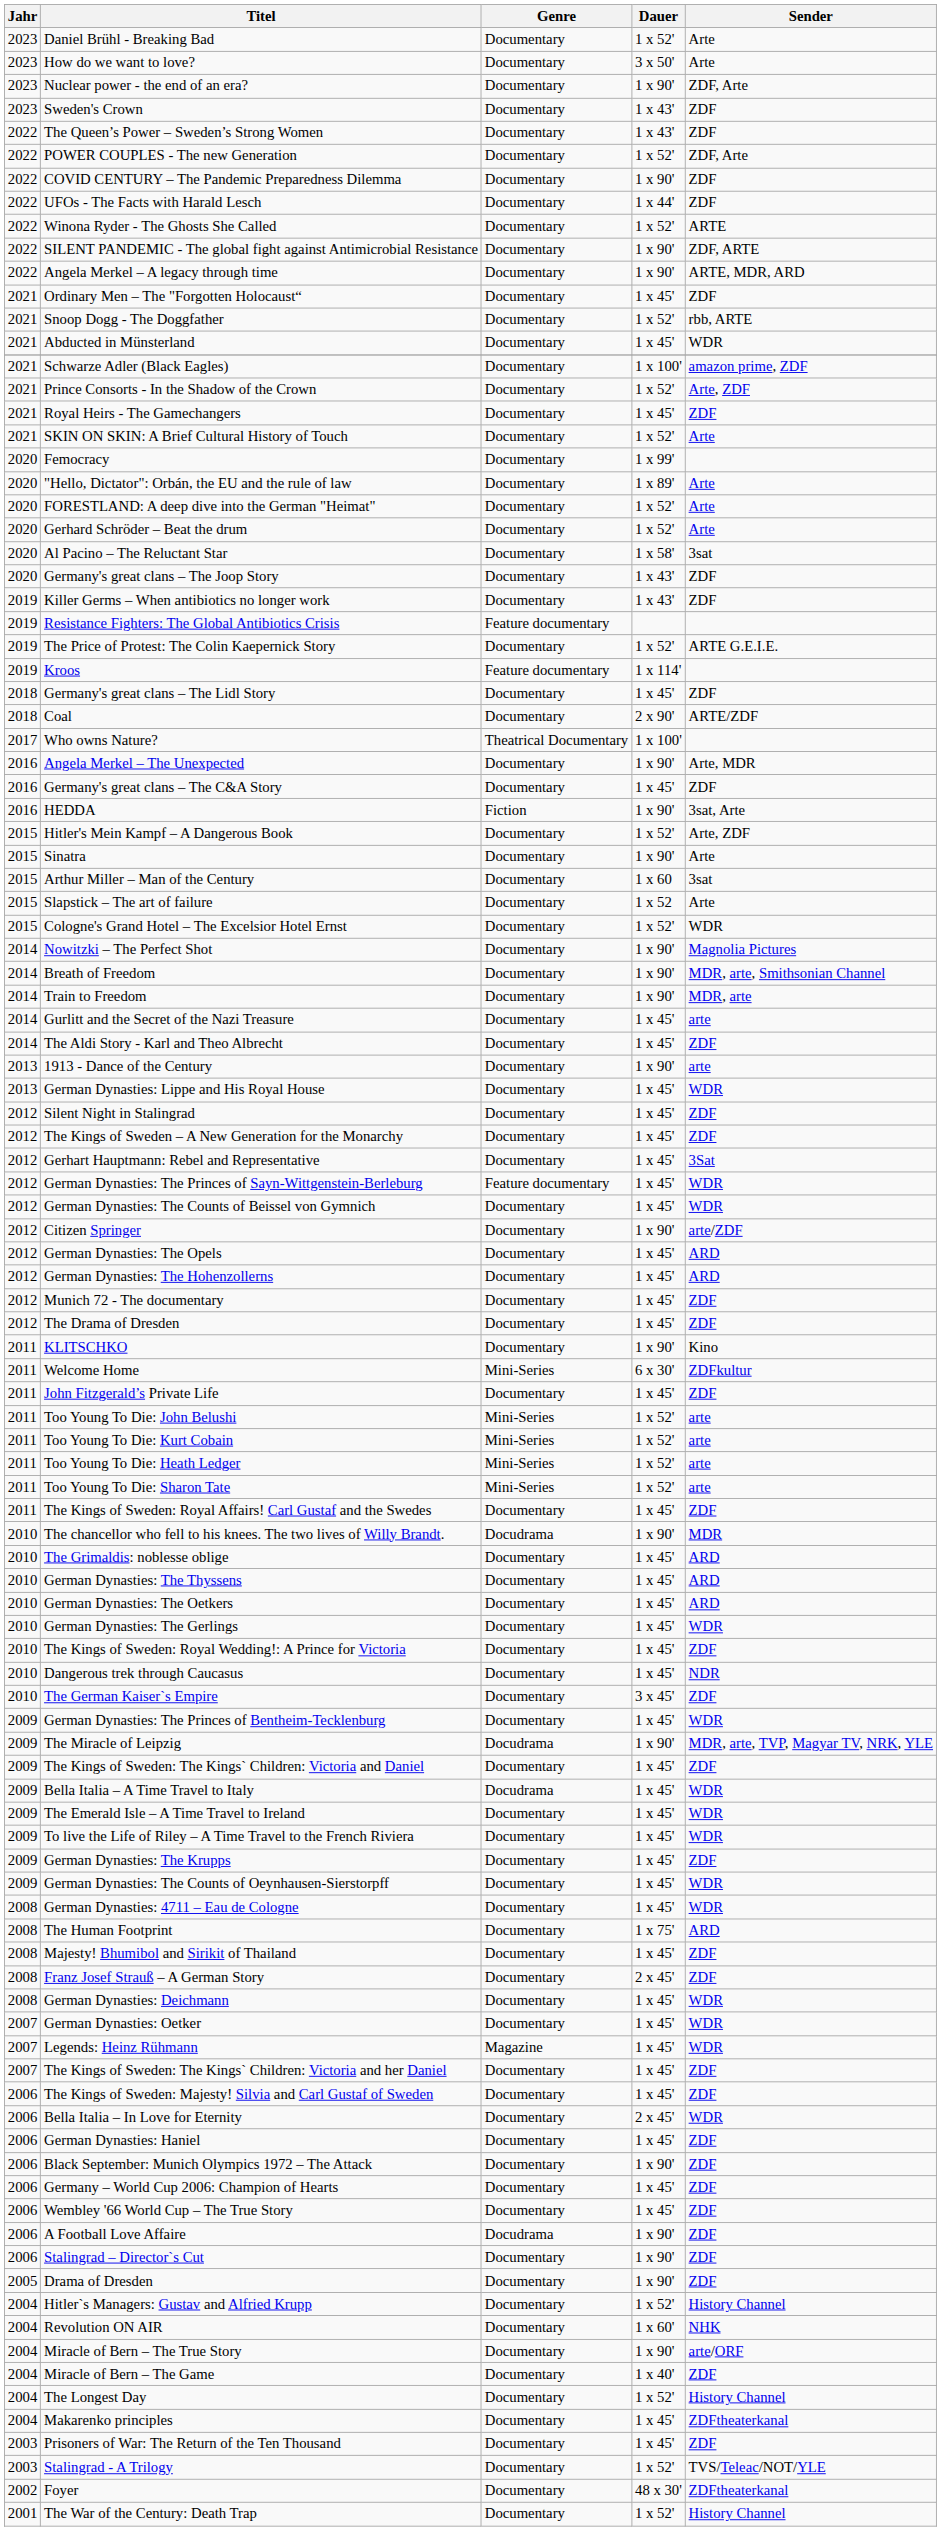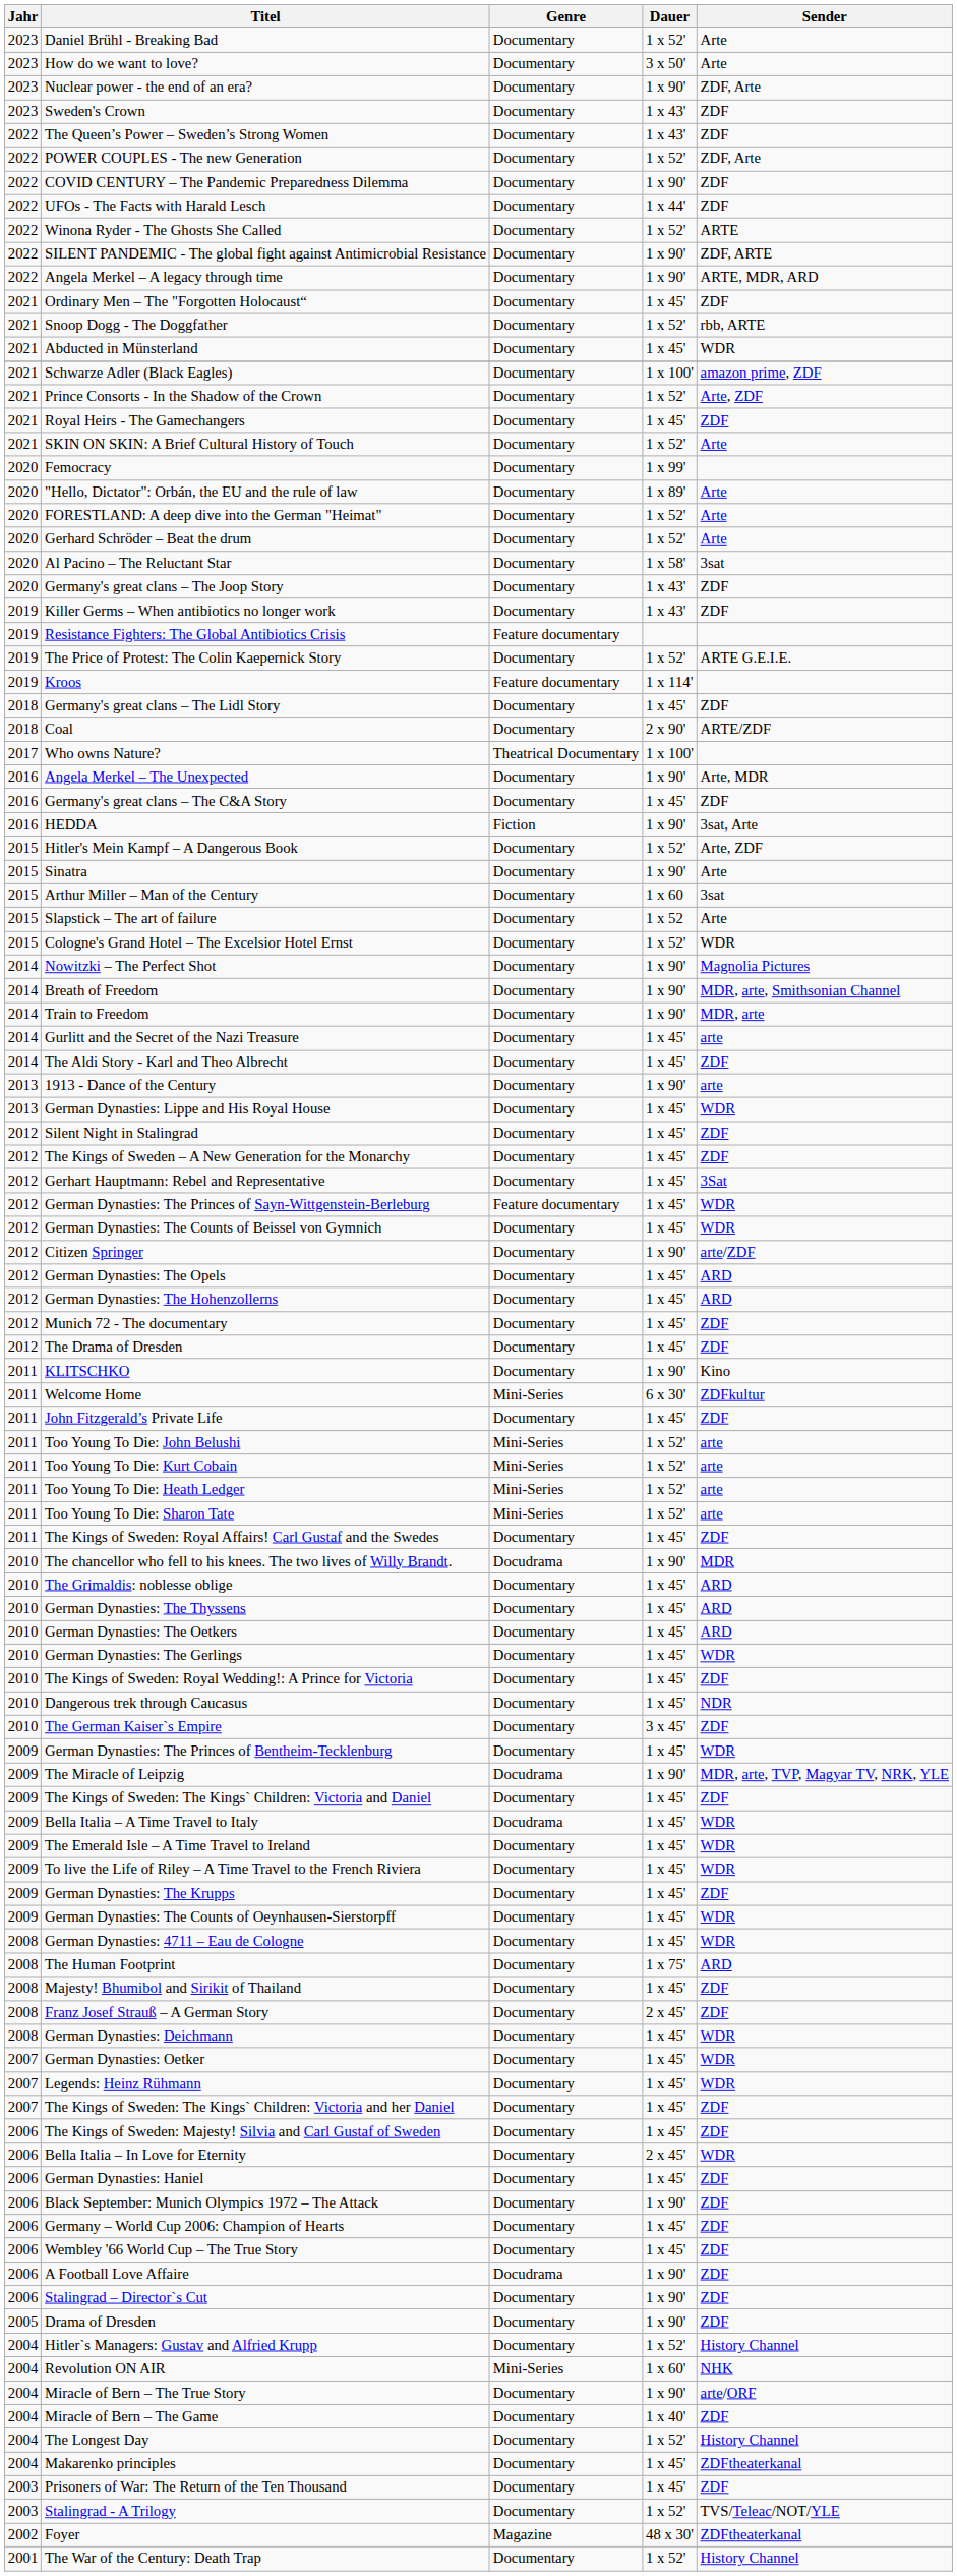Legends: Heinz Rühmann | Genre: Magazine -> Documentary
Revolution ON AIR | Genre: Documentary -> Mini-Series
Foyer | Genre: Documentary -> Magazine
